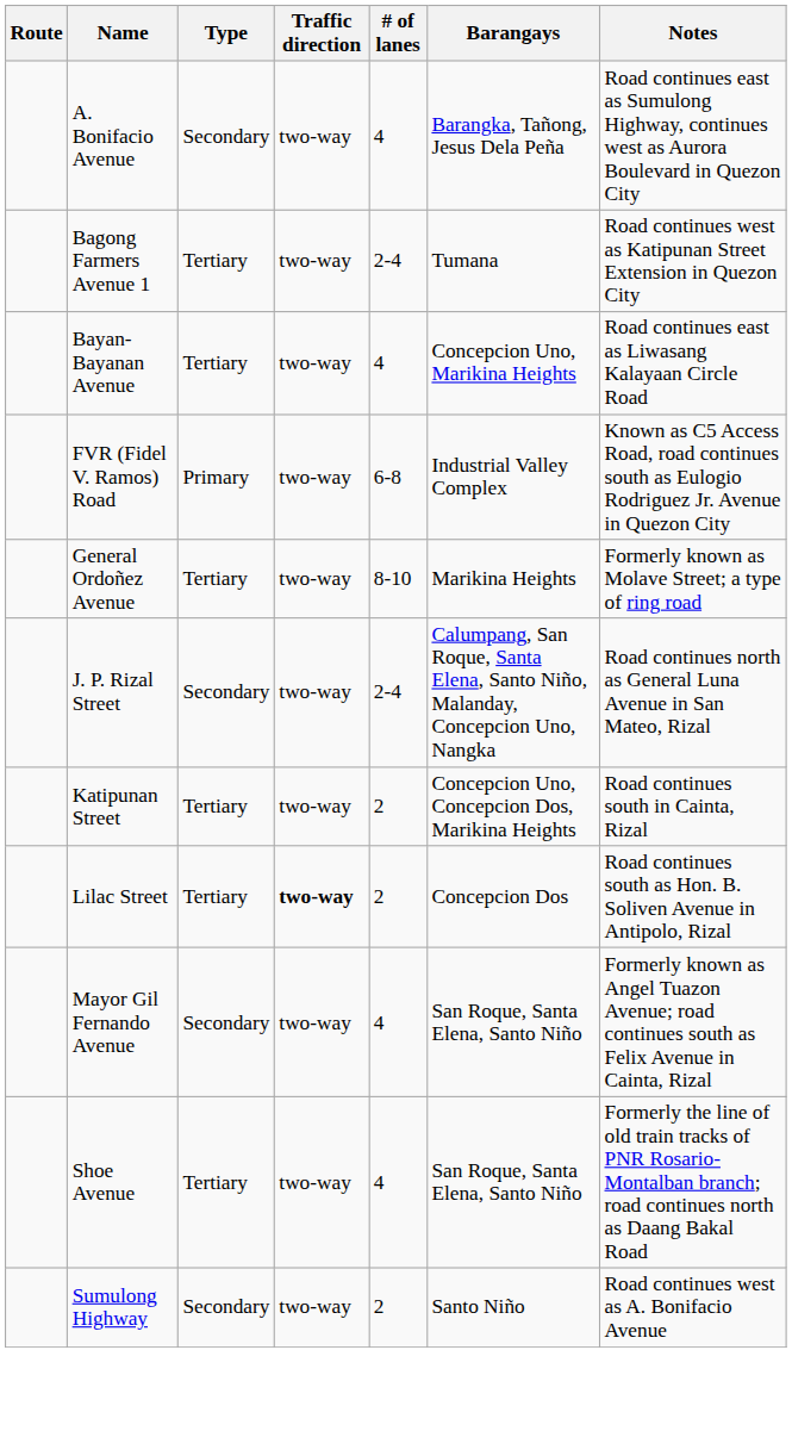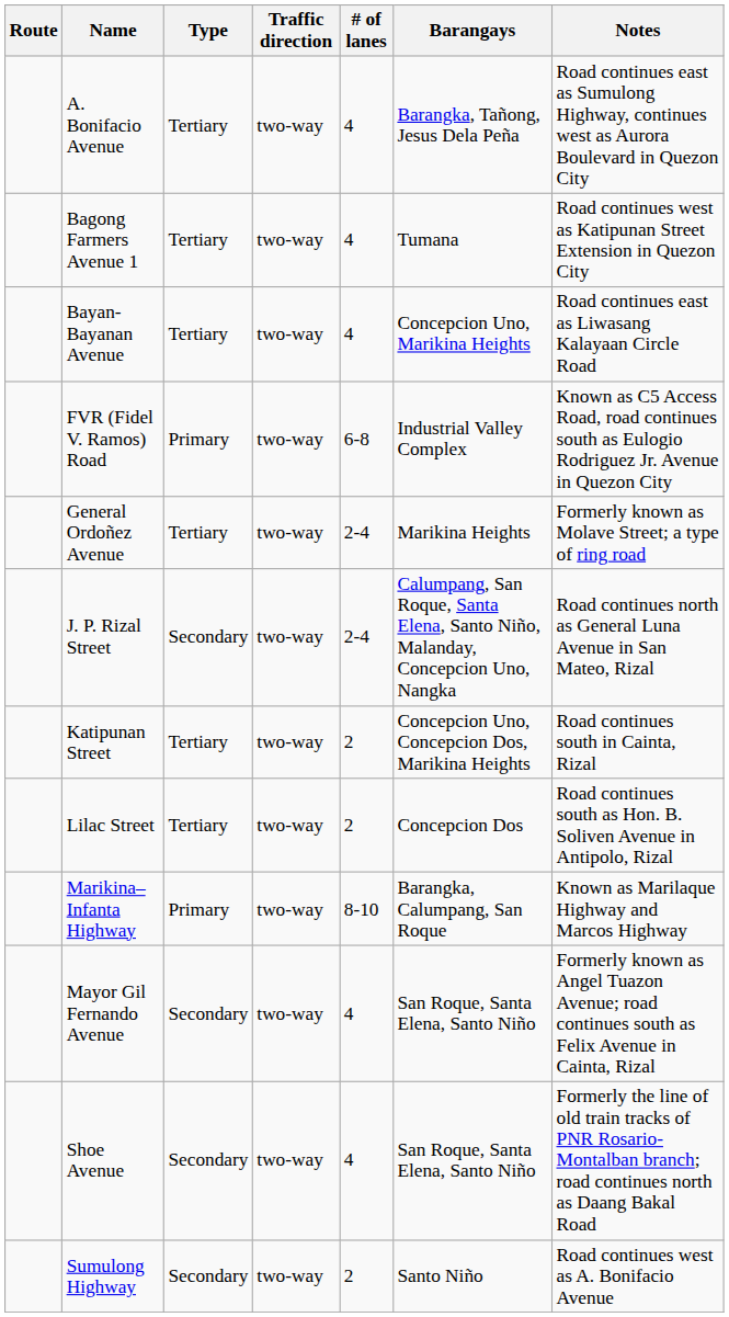A. Bonifacio Avenue | Type: Secondary -> Tertiary
Bagong Farmers Avenue 1 | # of lanes: 2-4 -> 4
General Ordoñez Avenue | # of lanes: 8-10 -> 2-4
Lilac Street | Traffic direction: bold -> normal
+ row: Marikina–Infanta Highway | Primary | two-way | 8-10 | Barangka, Calumpang, San Roque | Known as Marilaque Highway and Marcos Highway
Shoe Avenue | Type: Tertiary -> Secondary
